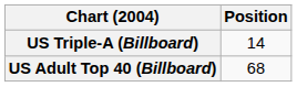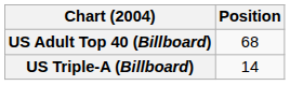rows swapped: US Adult Top 40 (Billboard) <-> US Triple-A (Billboard)
